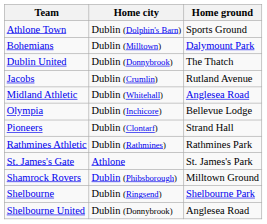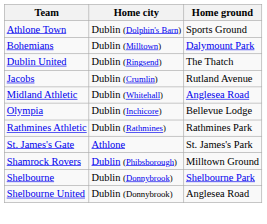Dublin United | Home city: Dublin (Donnybrook) -> Dublin (Ringsend)
- row: Pioneers | Dublin (Clontarf) | Strand Hall
Shelbourne | Home city: Dublin (Ringsend) -> Dublin (Donnybrook)
